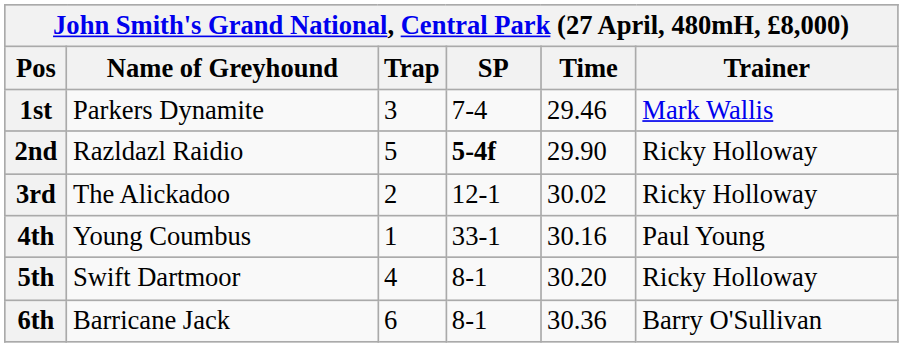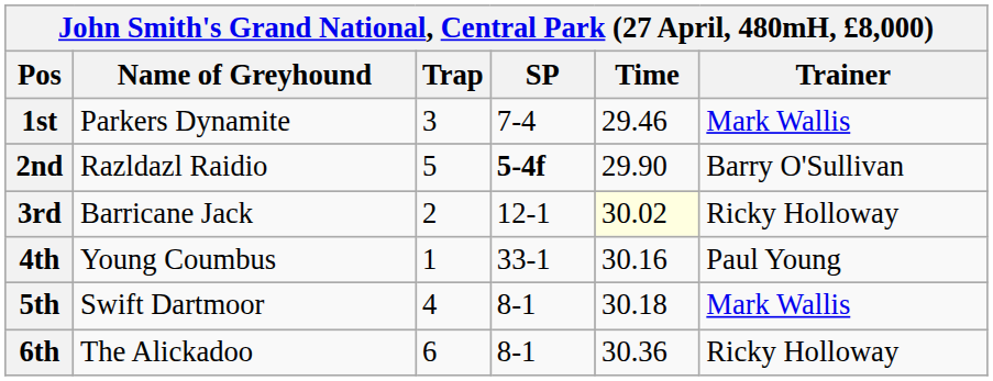2nd | Trainer: Ricky Holloway -> Barry O'Sullivan
3rd | Name of Greyhound: The Alickadoo -> Barricane Jack
3rd | Time: no background -> lightyellow background
5th | Time: 30.20 -> 30.18
5th | Trainer: Ricky Holloway -> Mark Wallis
6th | Name of Greyhound: Barricane Jack -> The Alickadoo
6th | Trainer: Barry O'Sullivan -> Ricky Holloway
